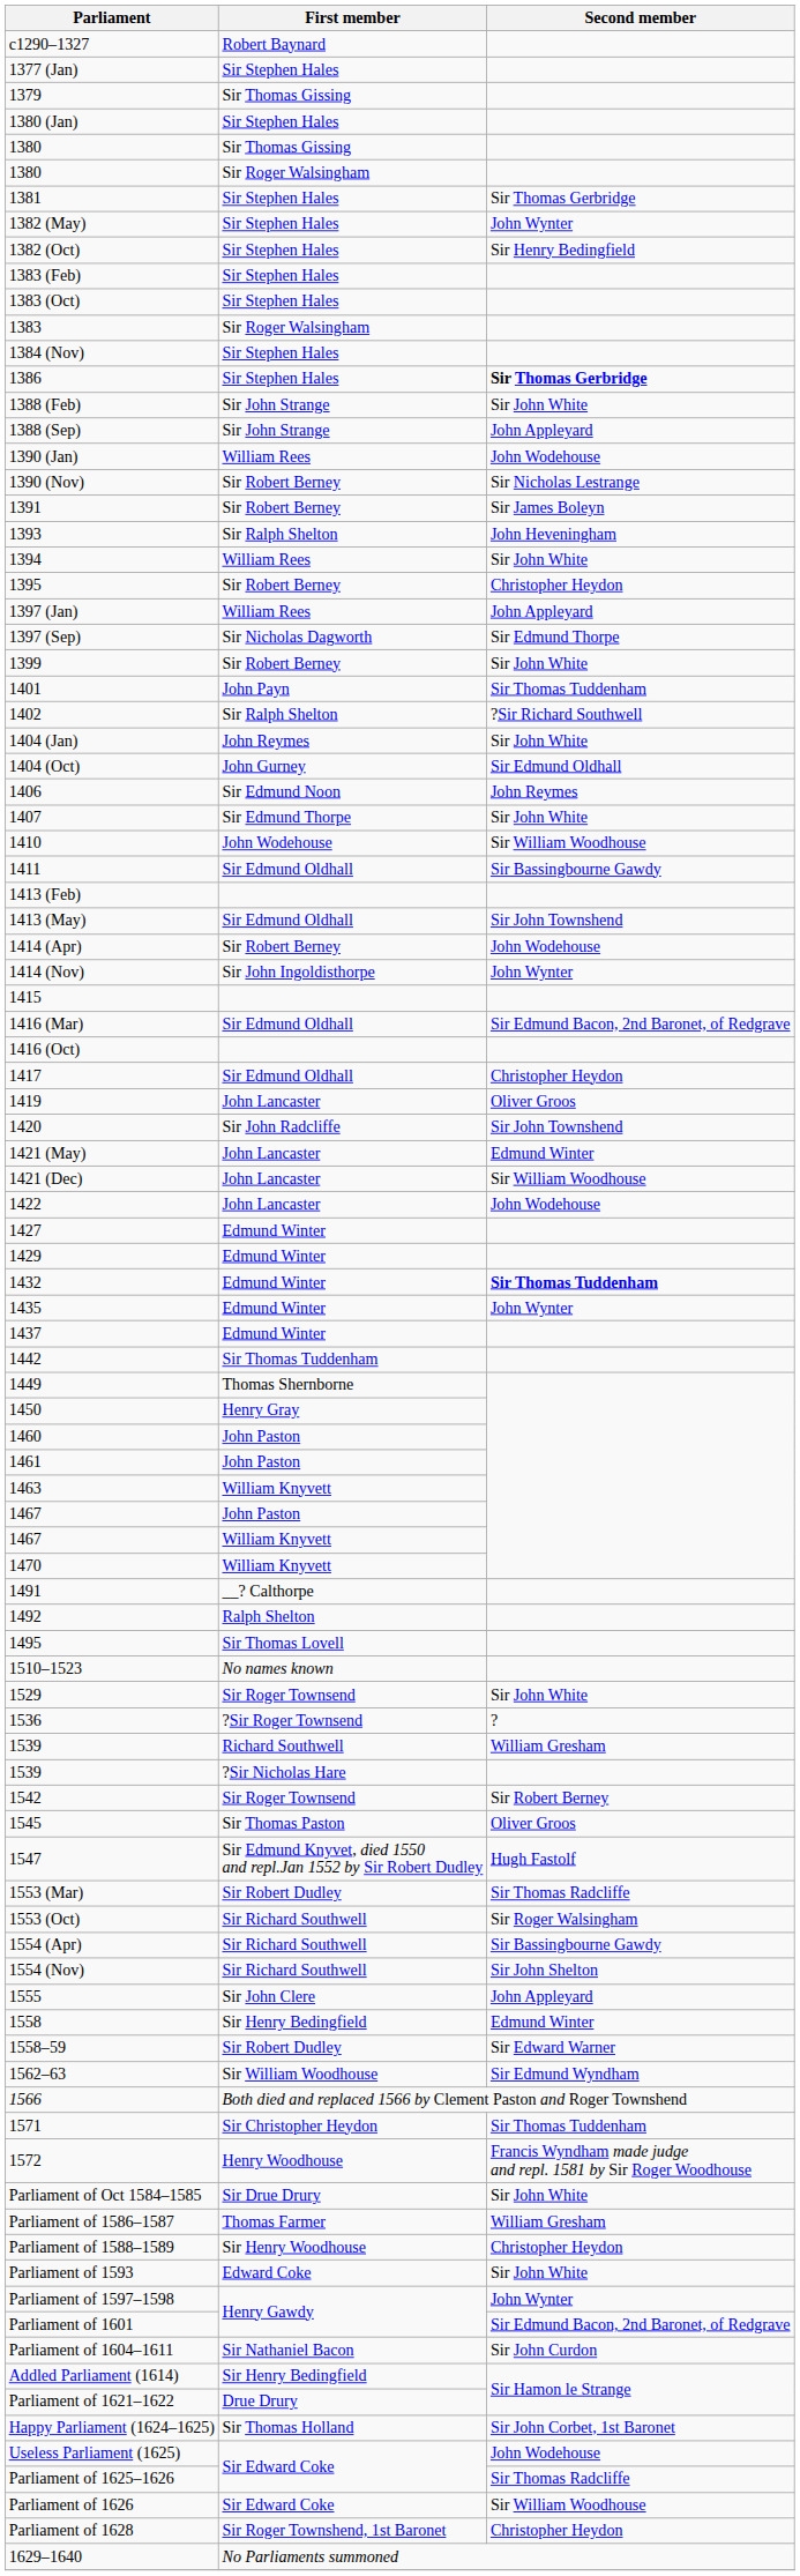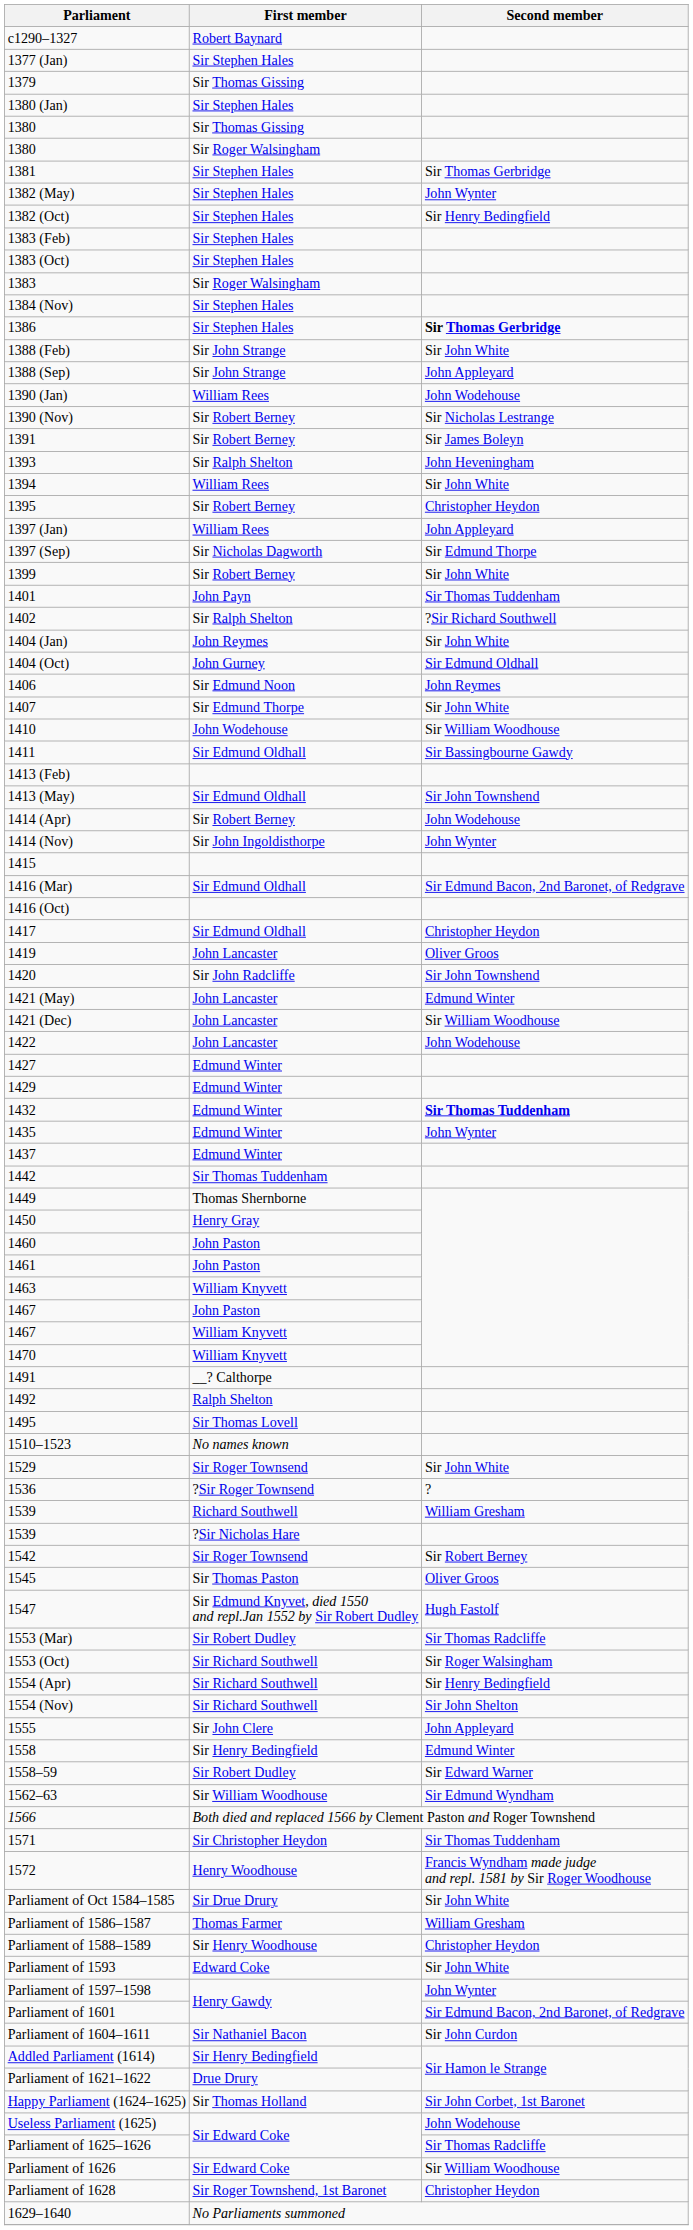1554 (Apr) | Second member: Sir Bassingbourne Gawdy -> Sir Henry Bedingfield
